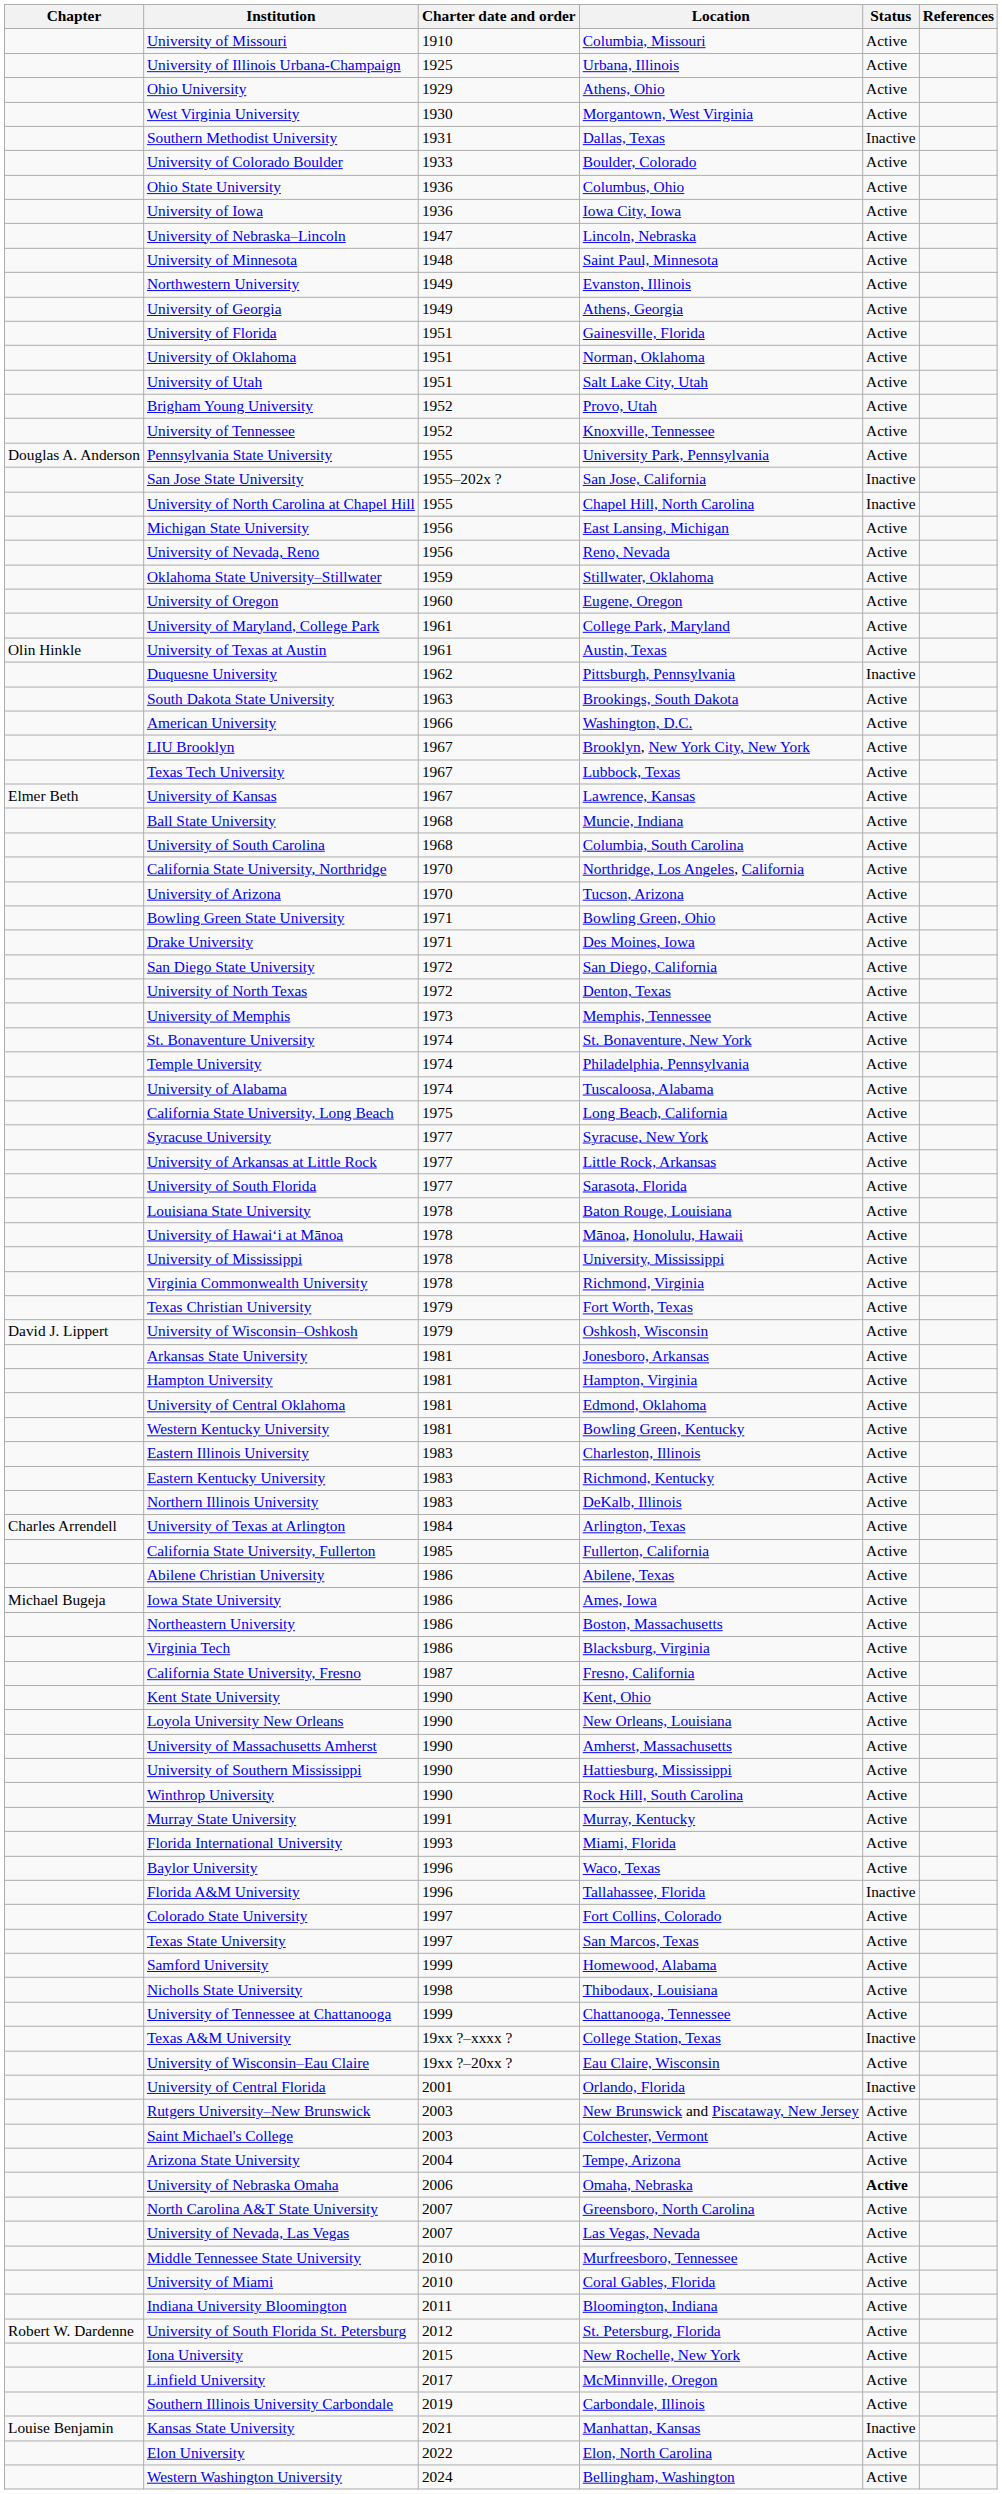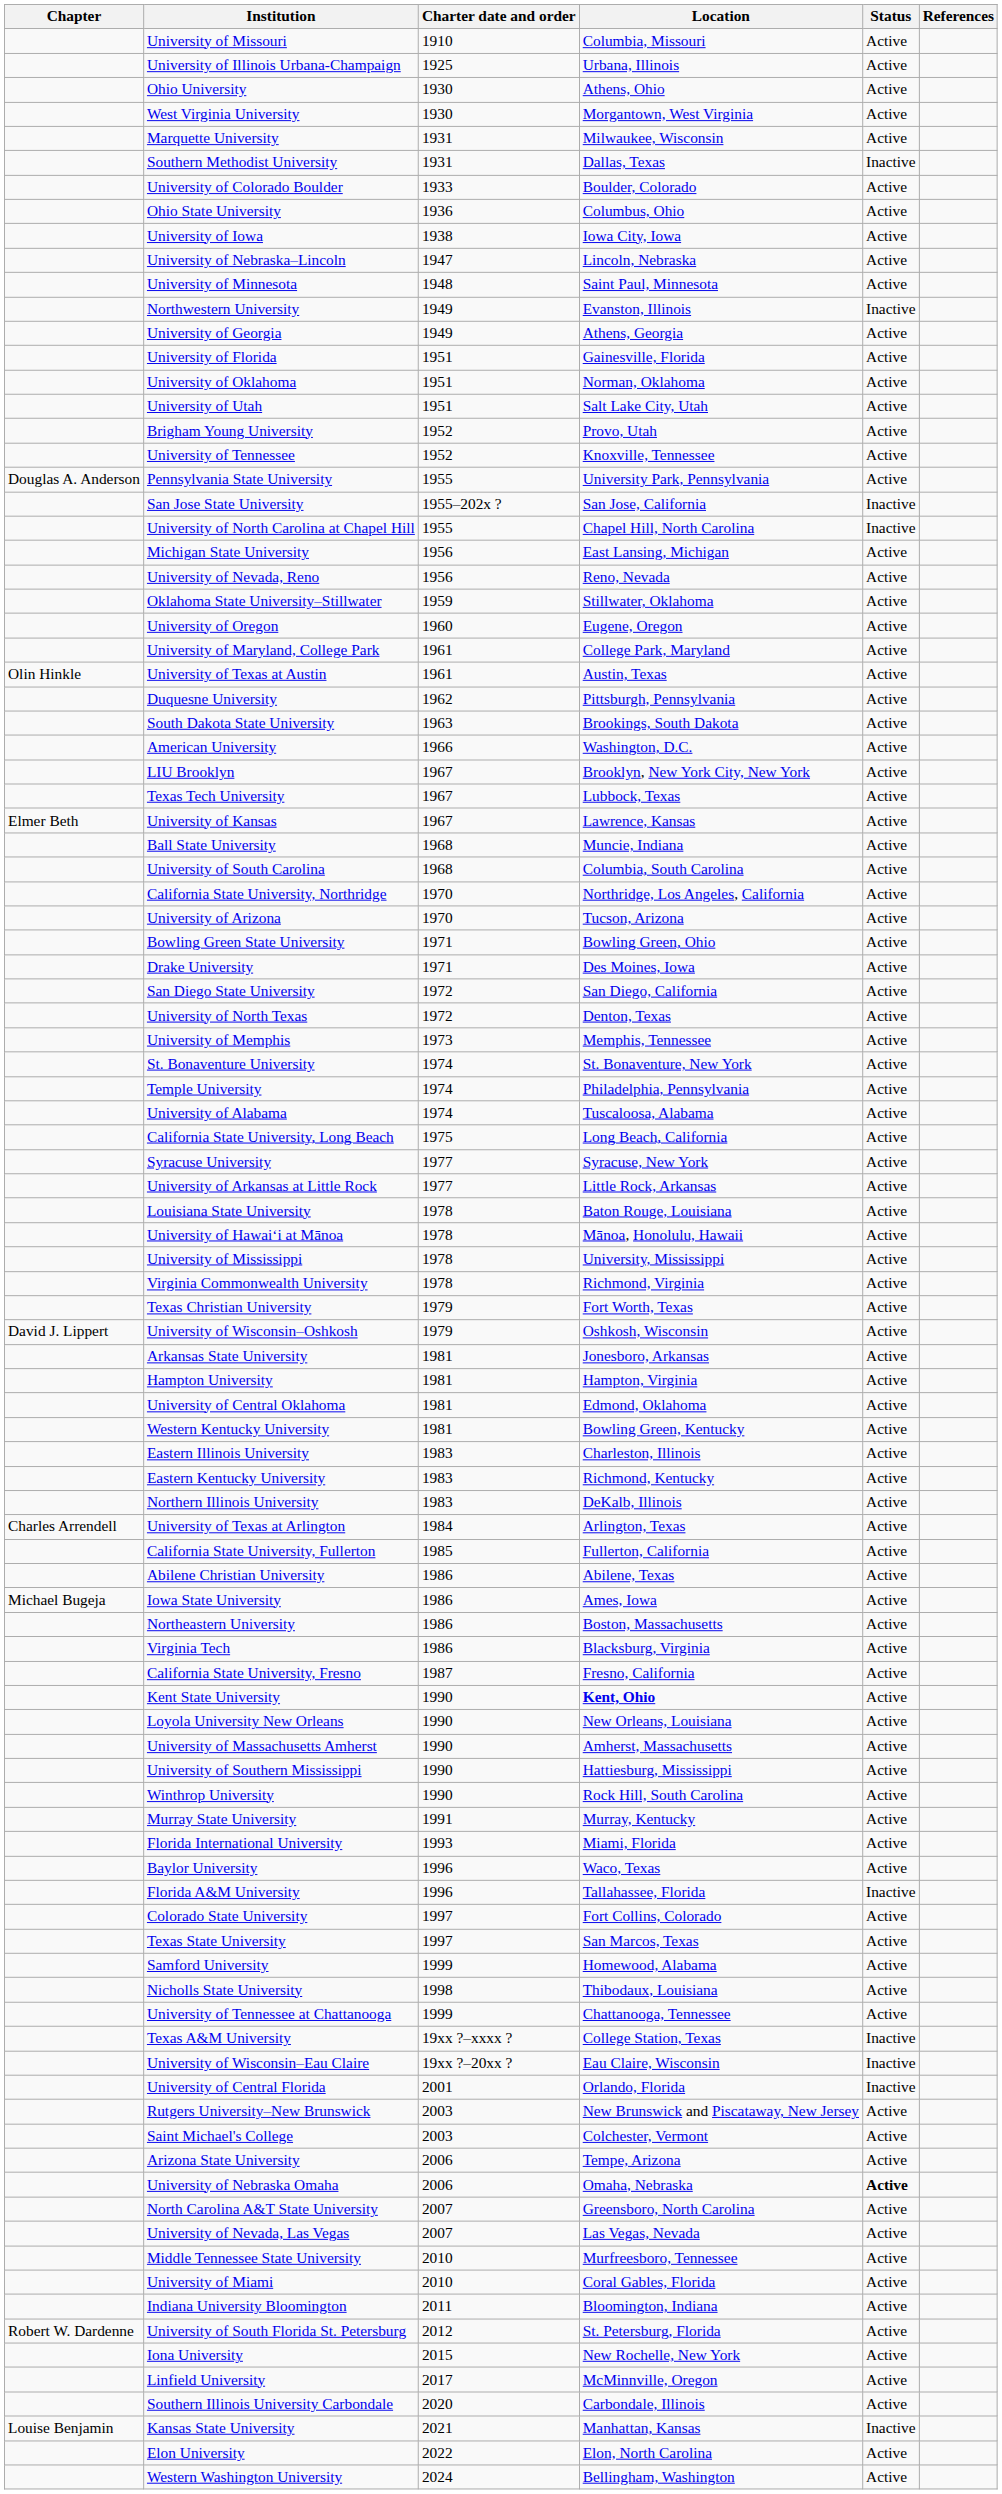Ohio University | Charter date and order: 1929 -> 1930
+ row: Marquette University | 1931 | Milwaukee, Wisconsin | Active
University of Iowa | Charter date and order: 1936 -> 1938
Northwestern University | Status: Active -> Inactive
Duquesne University | Status: Inactive -> Active
- row: University of South Florida | 1977 | Sarasota, Florida | Active
Kent State University | Location: normal -> bold
University of Wisconsin–Eau Claire | Status: Active -> Inactive
Arizona State University | Charter date and order: 2004 -> 2006
Southern Illinois University Carbondale | Charter date and order: 2019 -> 2020
